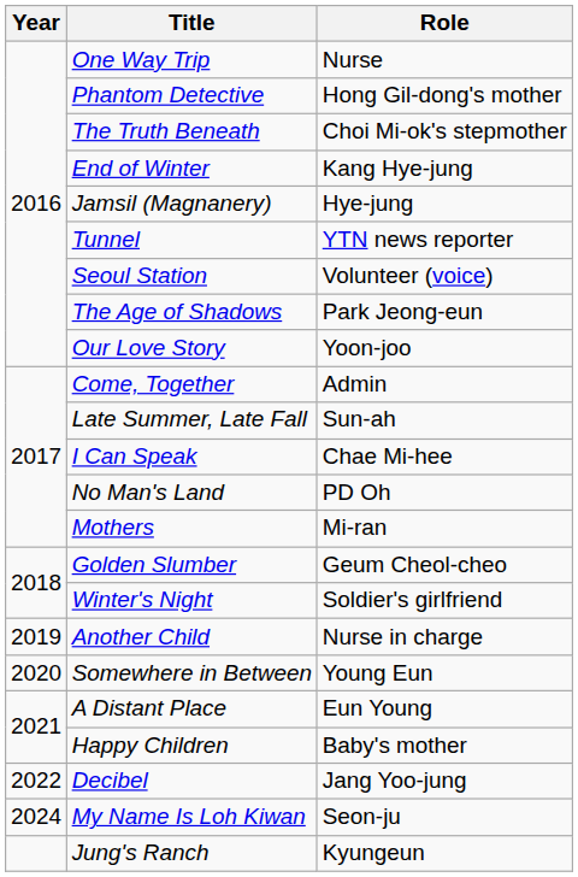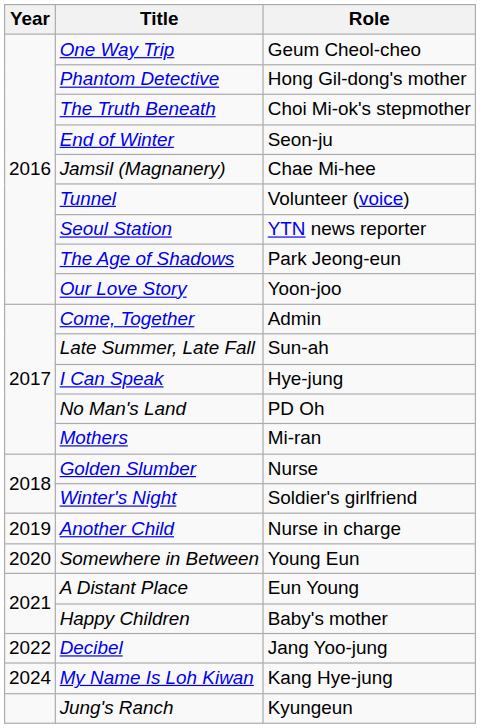One Way Trip | Role: Nurse -> Geum Cheol-cheo
End of Winter | Role: Kang Hye-jung -> Seon-ju
Jamsil (Magnanery) | Role: Hye-jung -> Chae Mi-hee
Tunnel | Role: YTN news reporter -> Volunteer (voice)
Seoul Station | Role: Volunteer (voice) -> YTN news reporter
I Can Speak | Role: Chae Mi-hee -> Hye-jung
Golden Slumber | Role: Geum Cheol-cheo -> Nurse
My Name Is Loh Kiwan | Role: Seon-ju -> Kang Hye-jung
